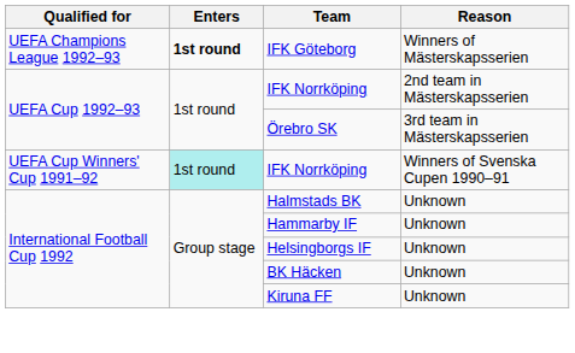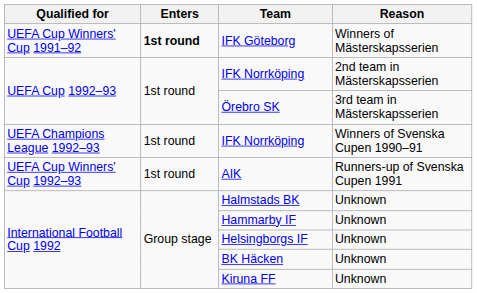IFK Göteborg | Qualified for: UEFA Champions League 1992–93 -> UEFA Cup Winners' Cup 1991–92
IFK Norrköping / Winners of Svenska Cupen 1990–91 | Qualified for: UEFA Cup Winners' Cup 1991–92 -> UEFA Champions League 1992–93
IFK Norrköping / Winners of Svenska Cupen 1990–91 | Enters: paleturquoise background -> no background
+ row: UEFA Cup Winners' Cup 1992–93 | 1st round | AIK | Runners-up of Svenska Cupen 1991
